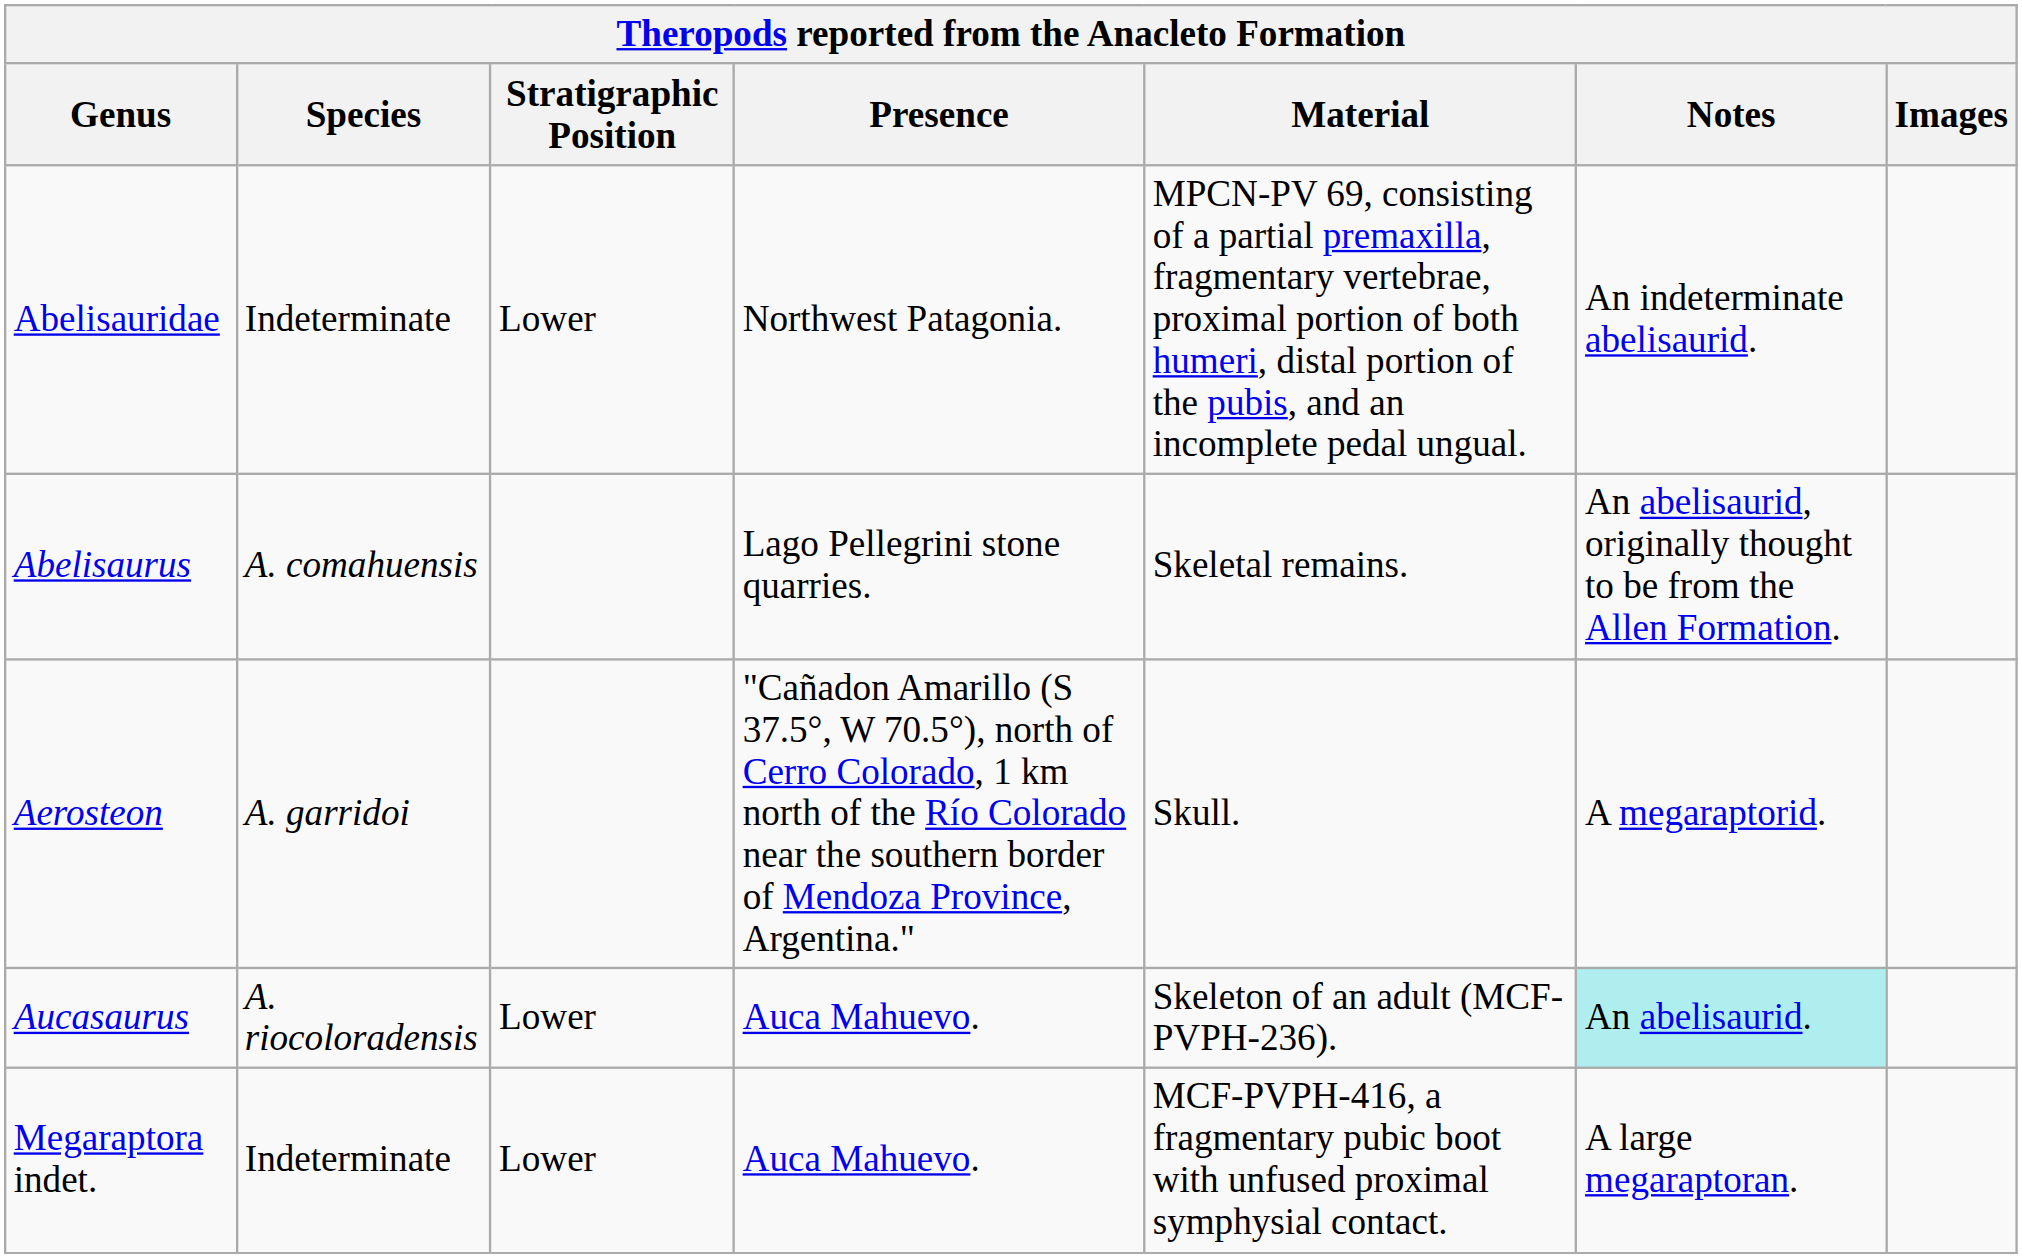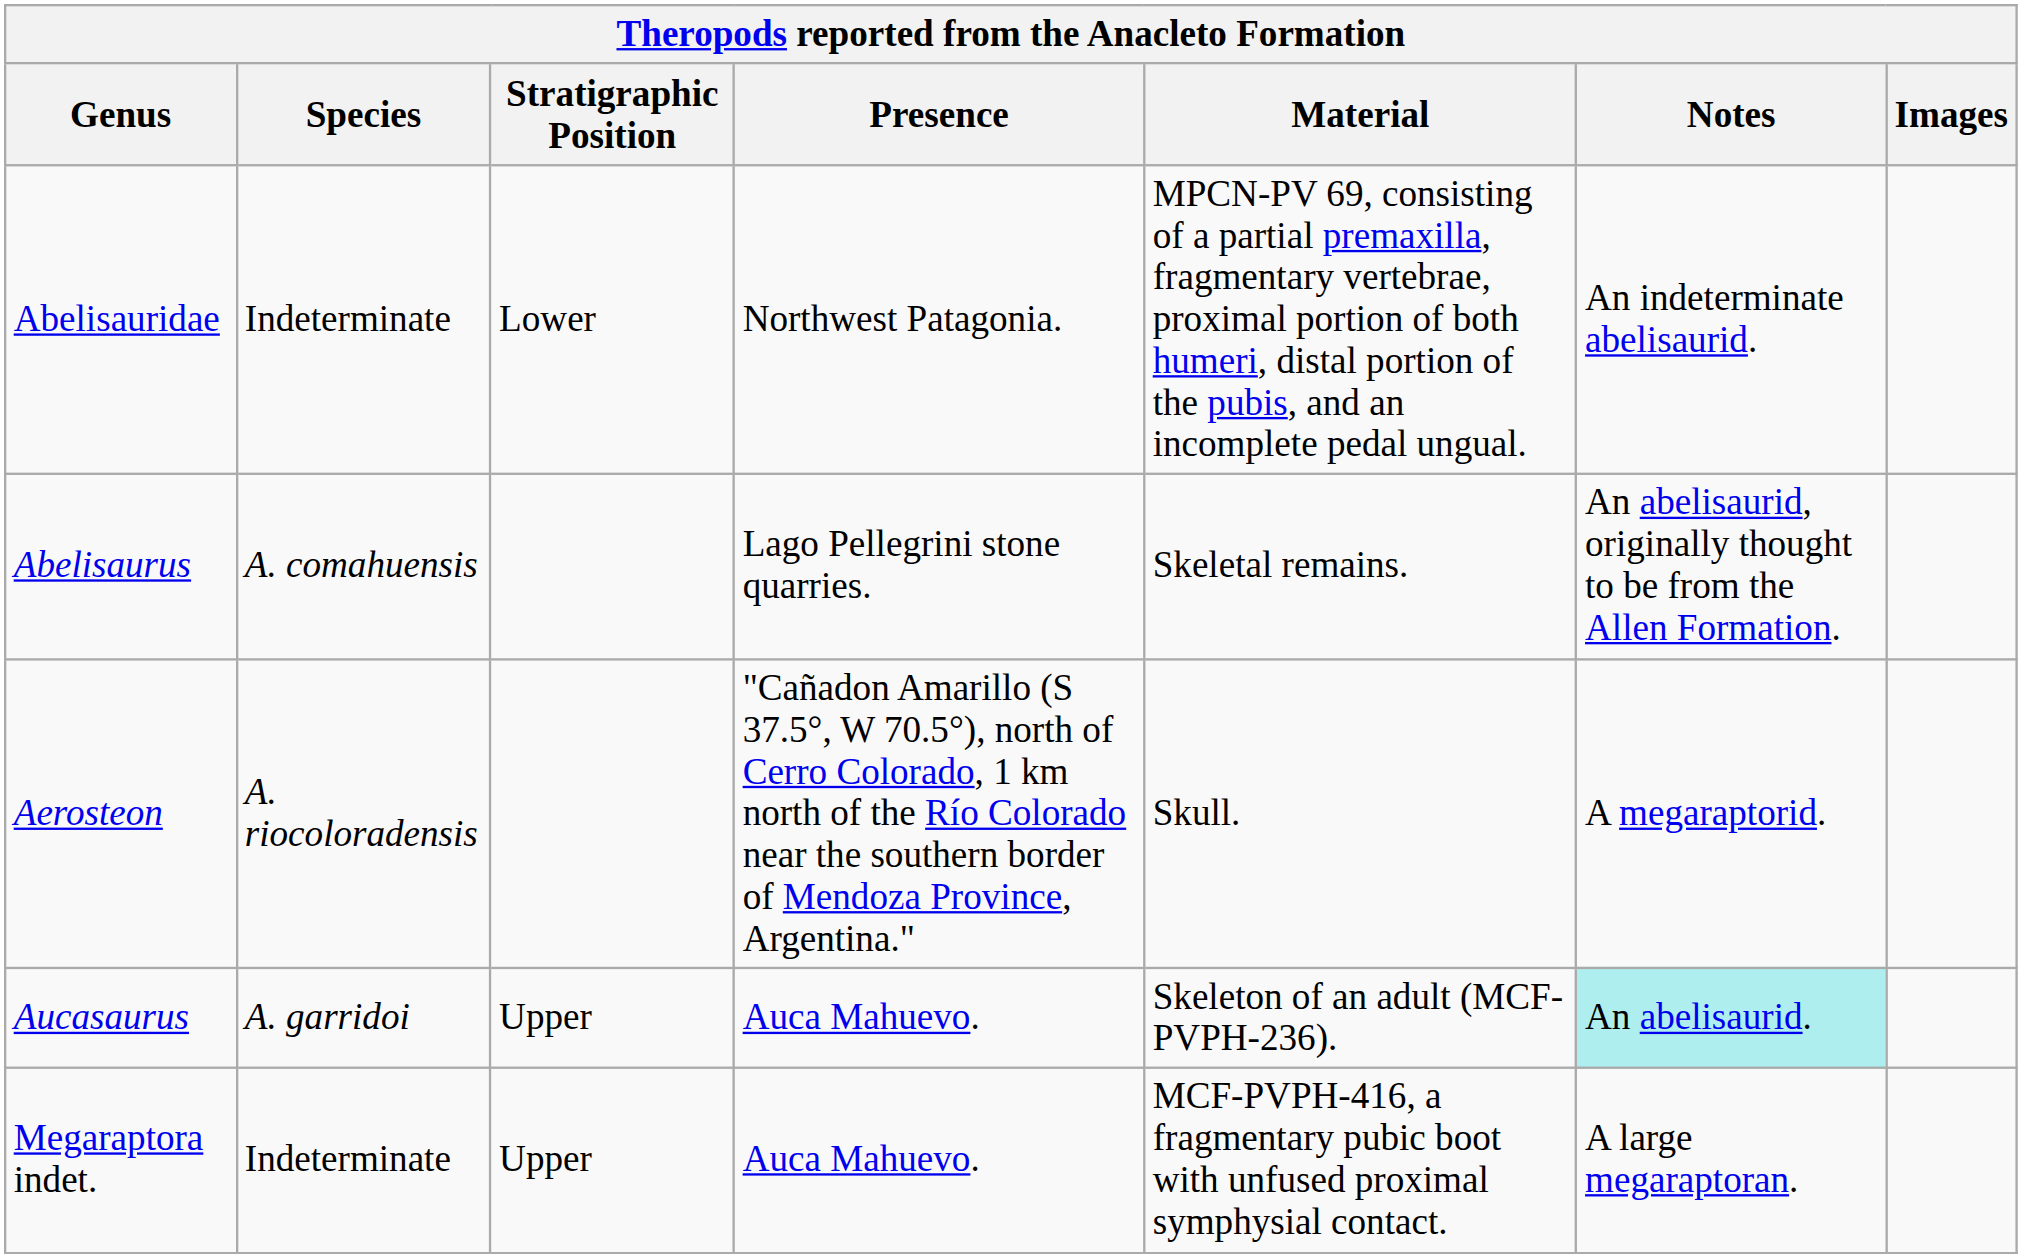Aerosteon | Species: A. garridoi -> A. riocoloradensis
Aucasaurus | Species: A. riocoloradensis -> A. garridoi
Aucasaurus | Stratigraphic Position: Lower -> Upper
Megaraptora indet. | Stratigraphic Position: Lower -> Upper
